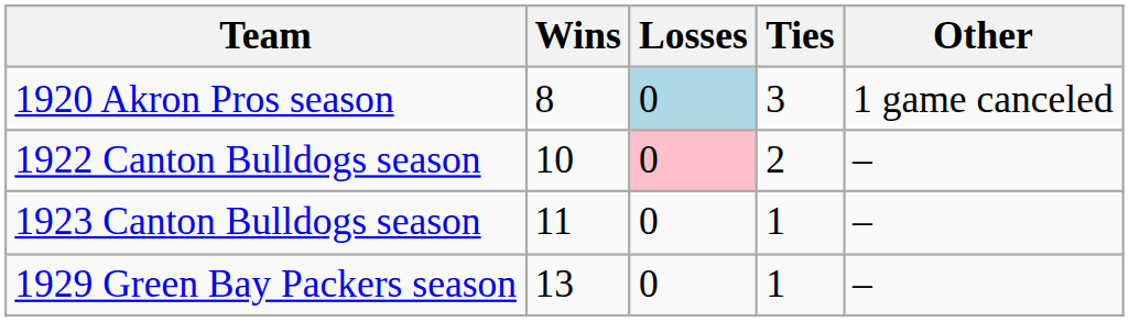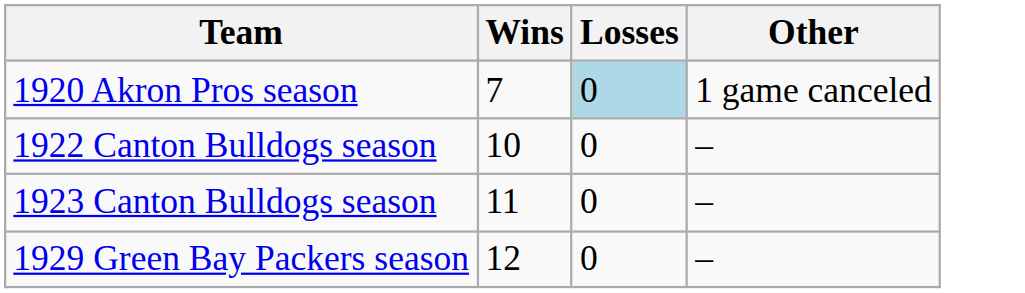- column: Ties | 3 | 2 | 1 | 1
1920 Akron Pros season | Wins: 8 -> 7
1922 Canton Bulldogs season | Losses: pink background -> no background
1929 Green Bay Packers season | Wins: 13 -> 12
